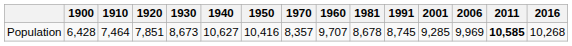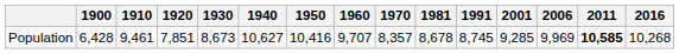columns swapped: 1960 <-> 1970
Population | 1910: 7,464 -> 9,461
